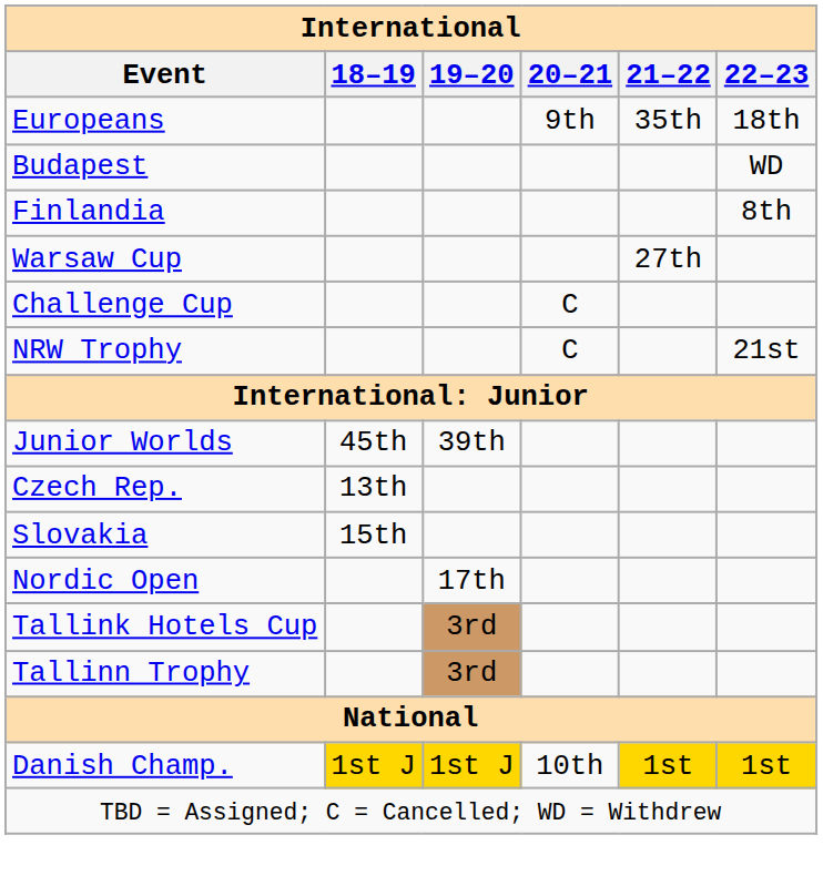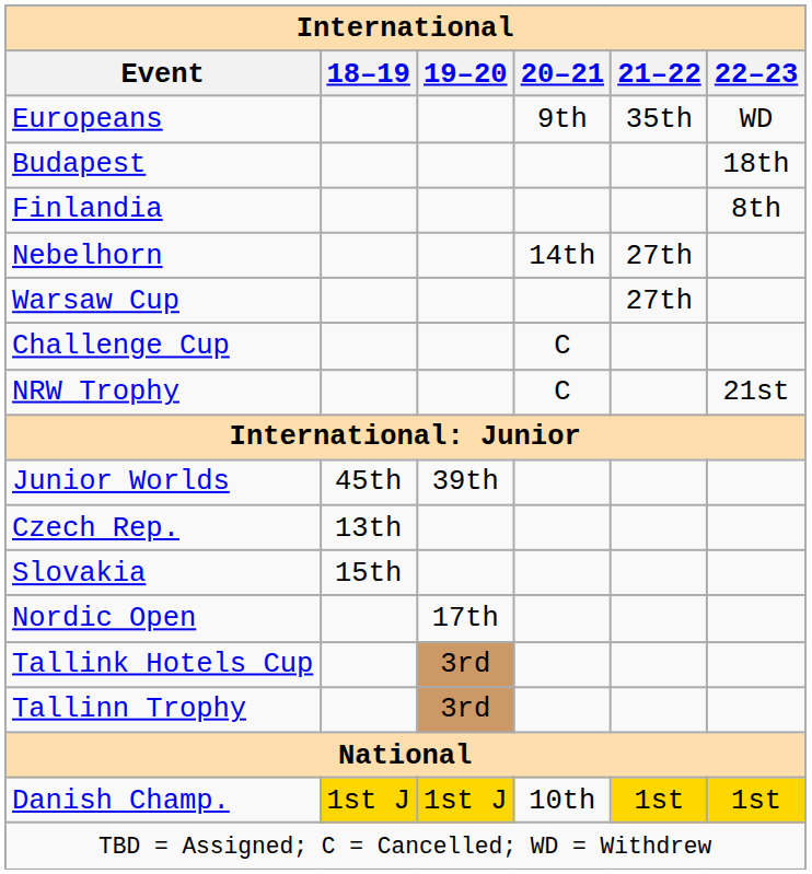Europeans | 22–23: 18th -> WD
Budapest | 22–23: WD -> 18th
+ row: Nebelhorn | 14th | 27th
